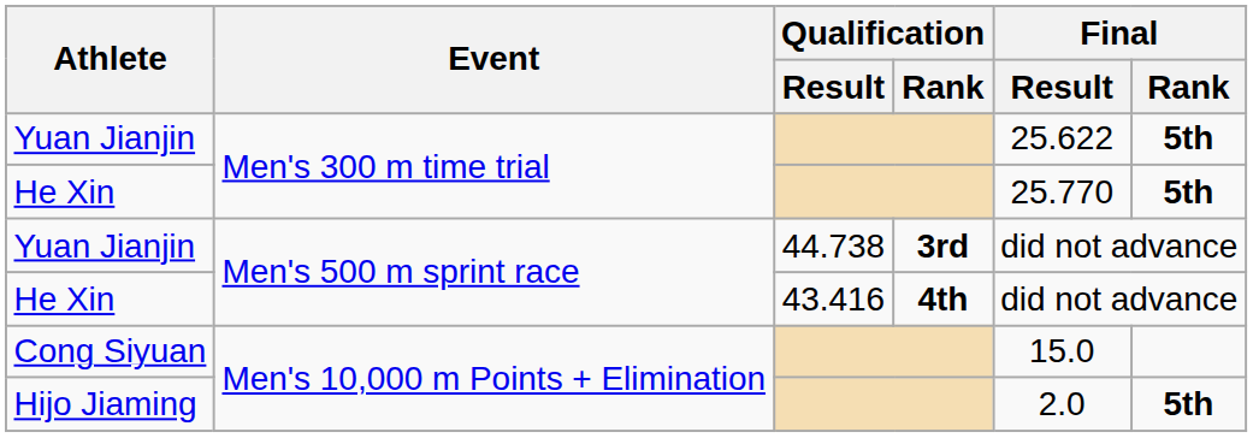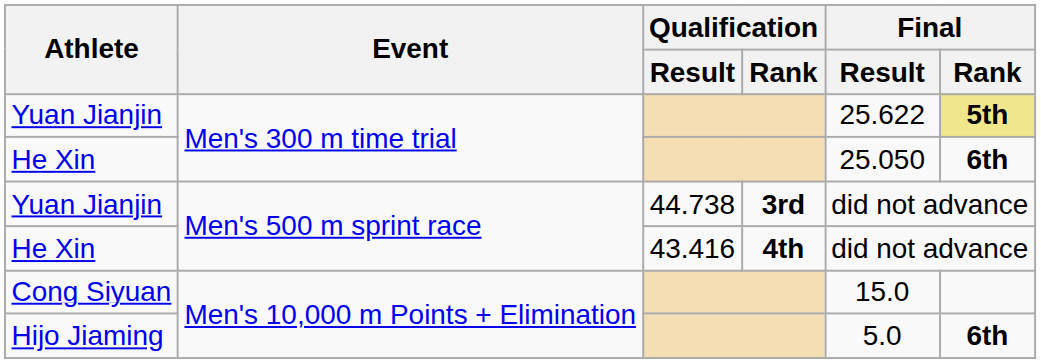Yuan Jianjin / Men's 300 m time trial | Final / Rank: no background -> khaki background
He Xin / Men's 300 m time trial | Final / Result: 25.770 -> 25.050
He Xin / Men's 300 m time trial | Final / Rank: 5th -> 6th
Hijo Jiaming | Final / Result: 2.0 -> 5.0
Hijo Jiaming | Final / Rank: 5th -> 6th
